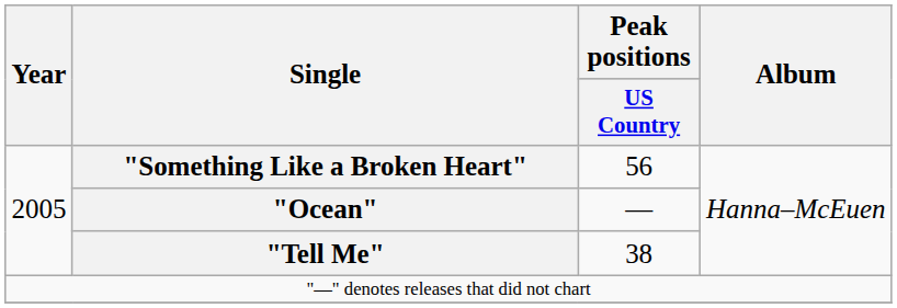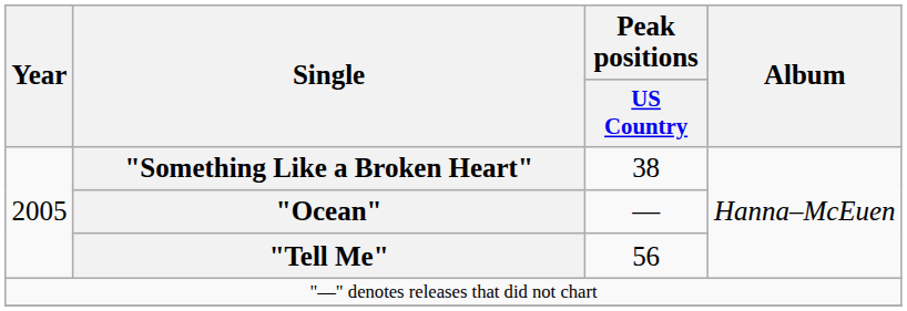"Something Like a Broken Heart" | Peak positions / US Country: 56 -> 38
"Tell Me" | Peak positions / US Country: 38 -> 56
